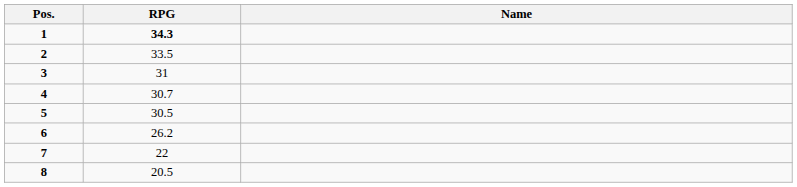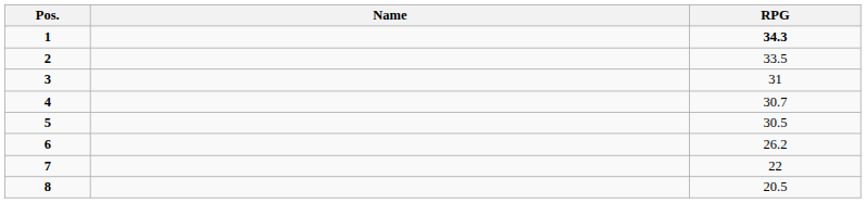columns swapped: Name <-> RPG
